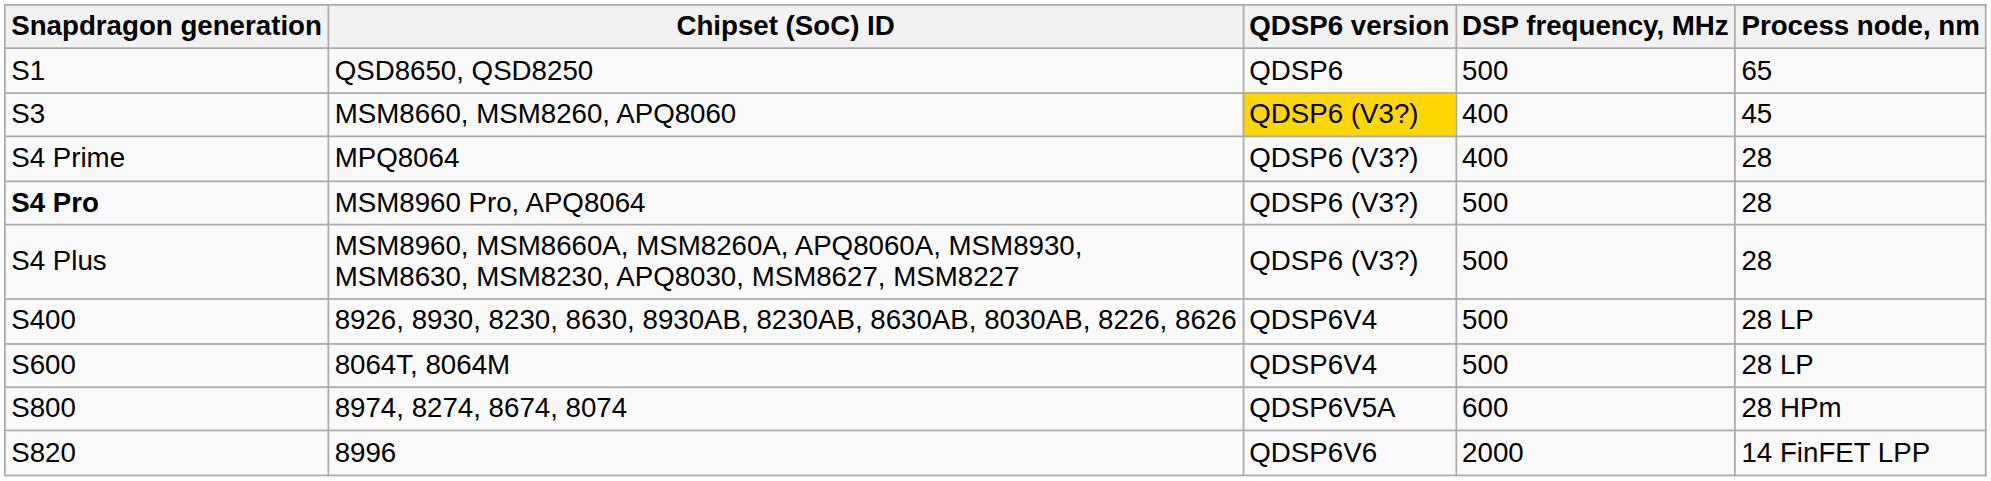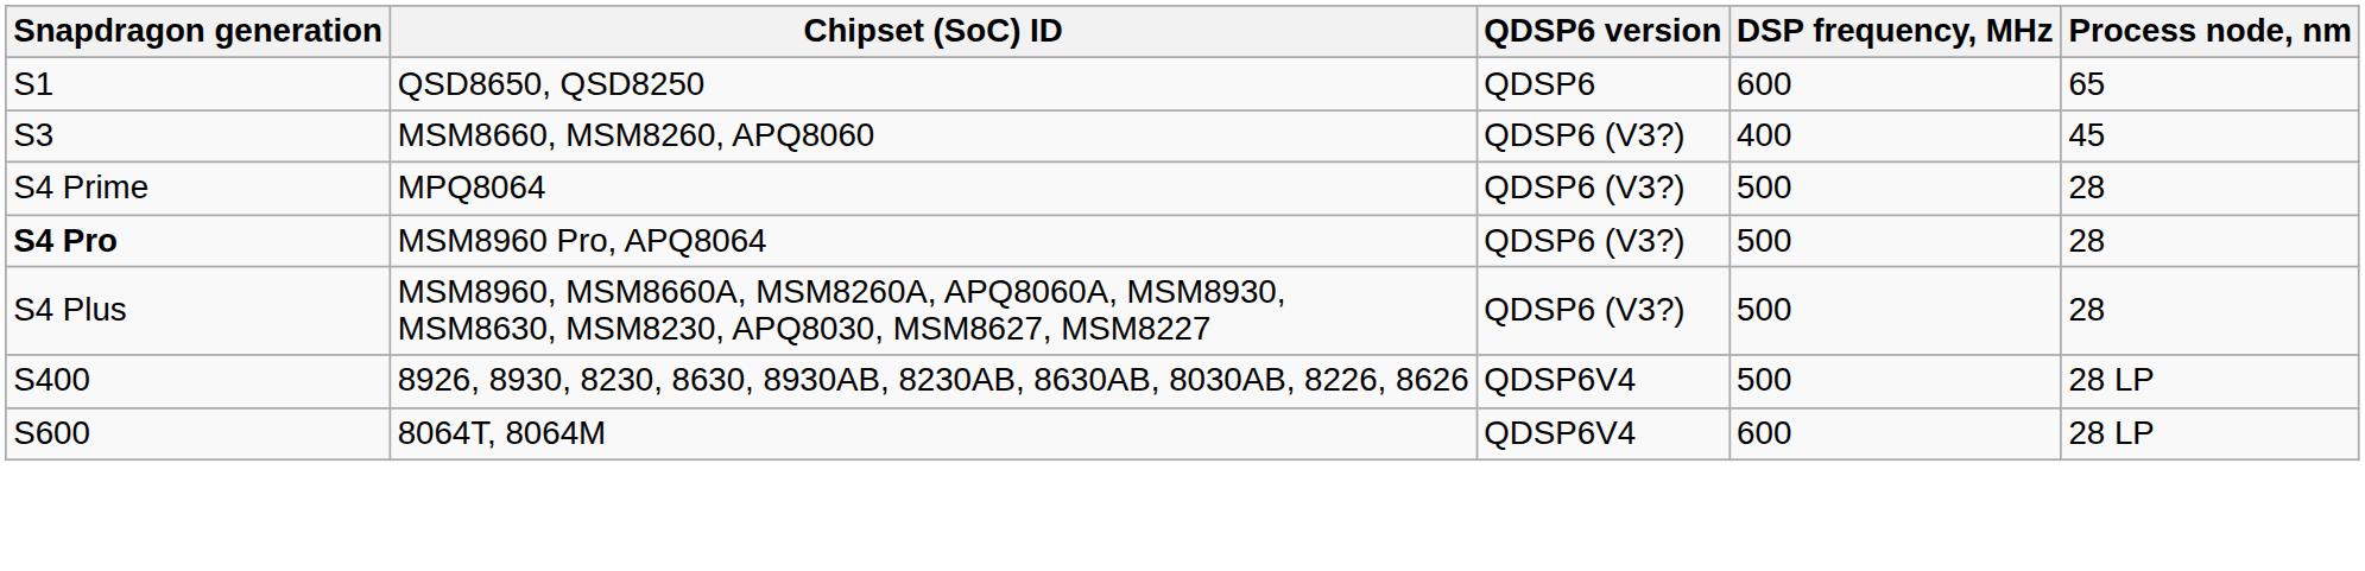QSD8650, QSD8250 | DSP frequency, MHz: 500 -> 600
MSM8660, MSM8260, APQ8060 | QDSP6 version: gold background -> no background
MPQ8064 | DSP frequency, MHz: 400 -> 500
8064T, 8064M | DSP frequency, MHz: 500 -> 600
- row: S800 | 8974, 8274, 8674, 8074 | QDSP6V5A | 600 | 28 HPm
- row: S820 | 8996 | QDSP6V6 | 2000 | 14 FinFET LPP
